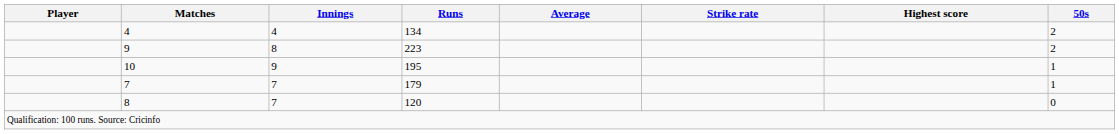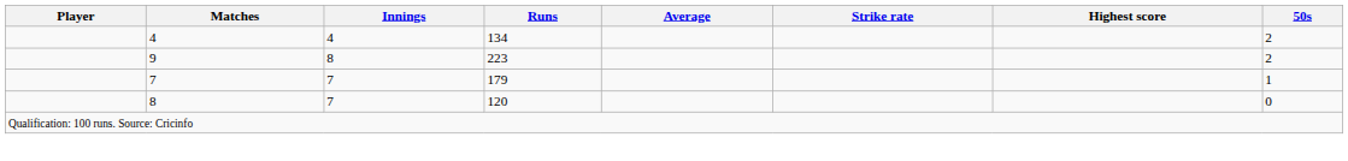- row: 10 | 9 | 195 | 1
